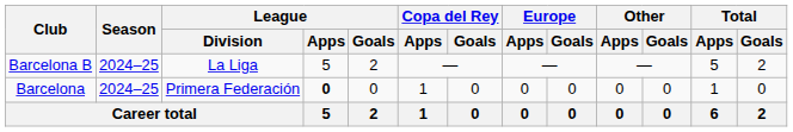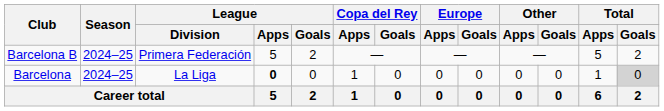Barcelona B | League / Division: La Liga -> Primera Federación
Barcelona | League / Division: Primera Federación -> La Liga
Barcelona | Total / Goals: no background -> lightgrey background
